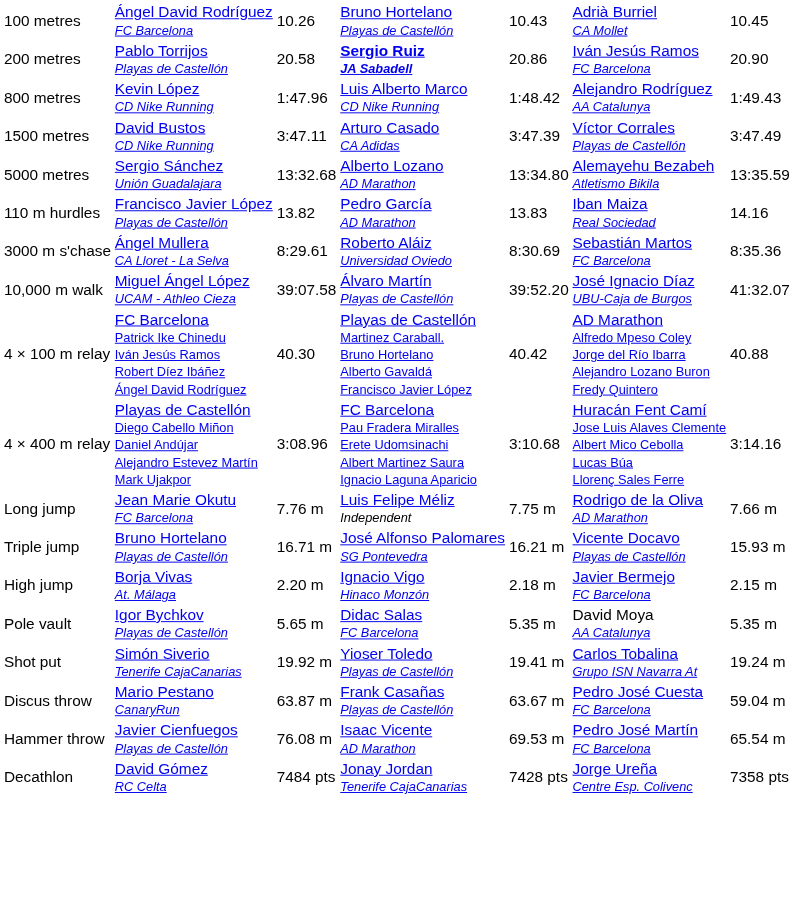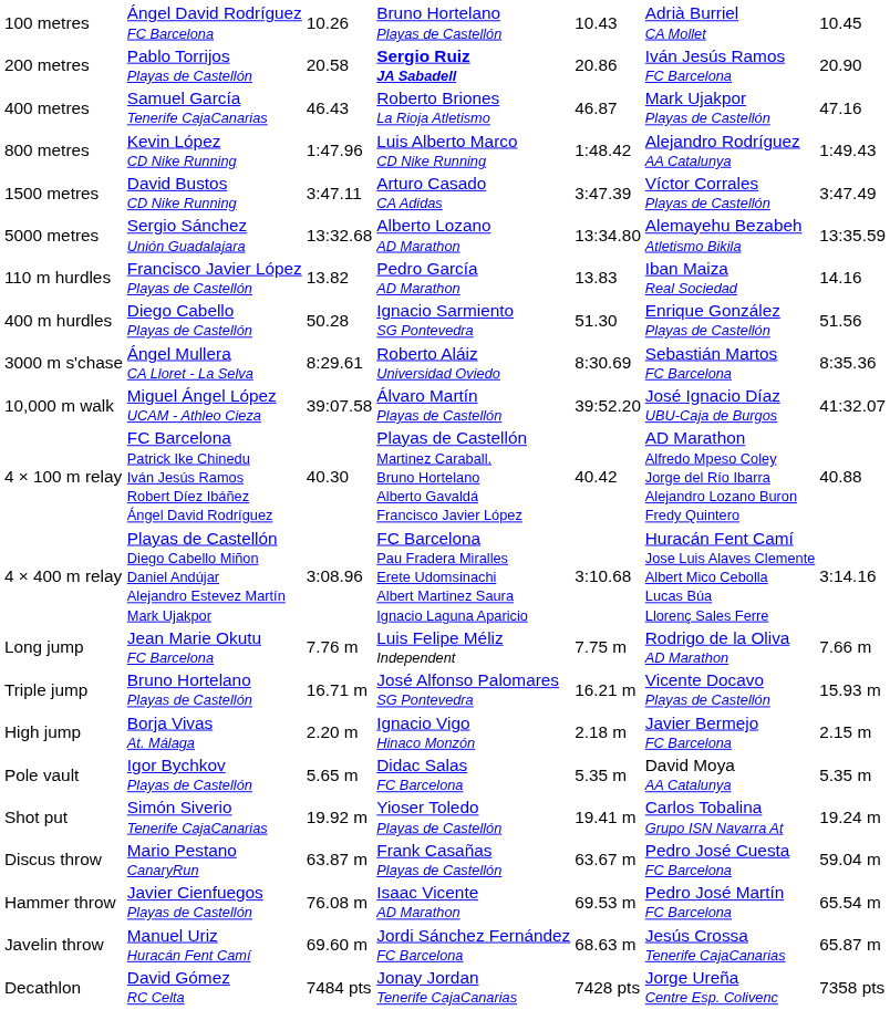+ row: 400 metres | Samuel García Tenerife CajaCanarias | 46.43 | Roberto Briones La Rioja Atletismo | 46.87 | Mark Ujakpor Playas de Castellón | 47.16
+ row: 400 m hurdles | Diego Cabello Playas de Castellón | 50.28 | Ignacio Sarmiento SG Pontevedra | 51.30 | Enrique González Playas de Castellón | 51.56
+ row: Javelin throw | Manuel Uriz Huracán Fent Camí | 69.60 m | Jordi Sánchez Fernández FC Barcelona | 68.63 m | Jesús Crossa Tenerife CajaCanarias | 65.87 m
